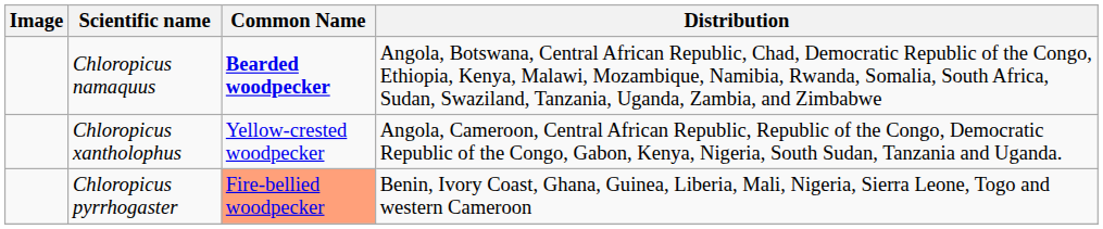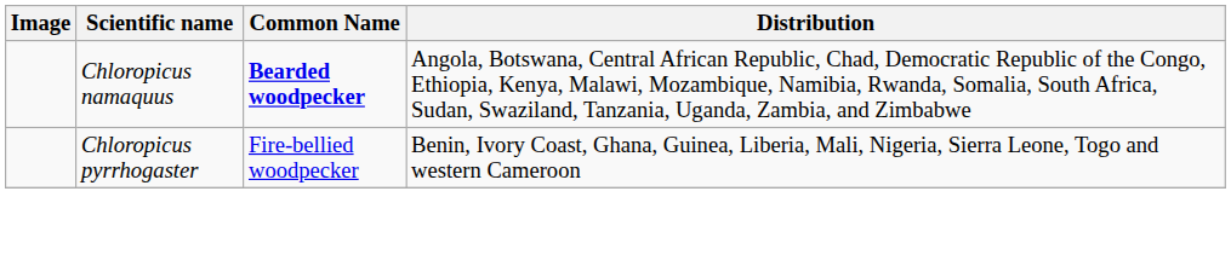- row: Chloropicus xantholophus | Yellow-crested woodpecker | Angola, Cameroon, Central African Republic, Republic of the Congo, Democratic Republic of the Congo, Gabon, Kenya, Nigeria, South Sudan, Tanzania and Uganda.
Chloropicus pyrrhogaster | Common Name: lightsalmon background -> no background
